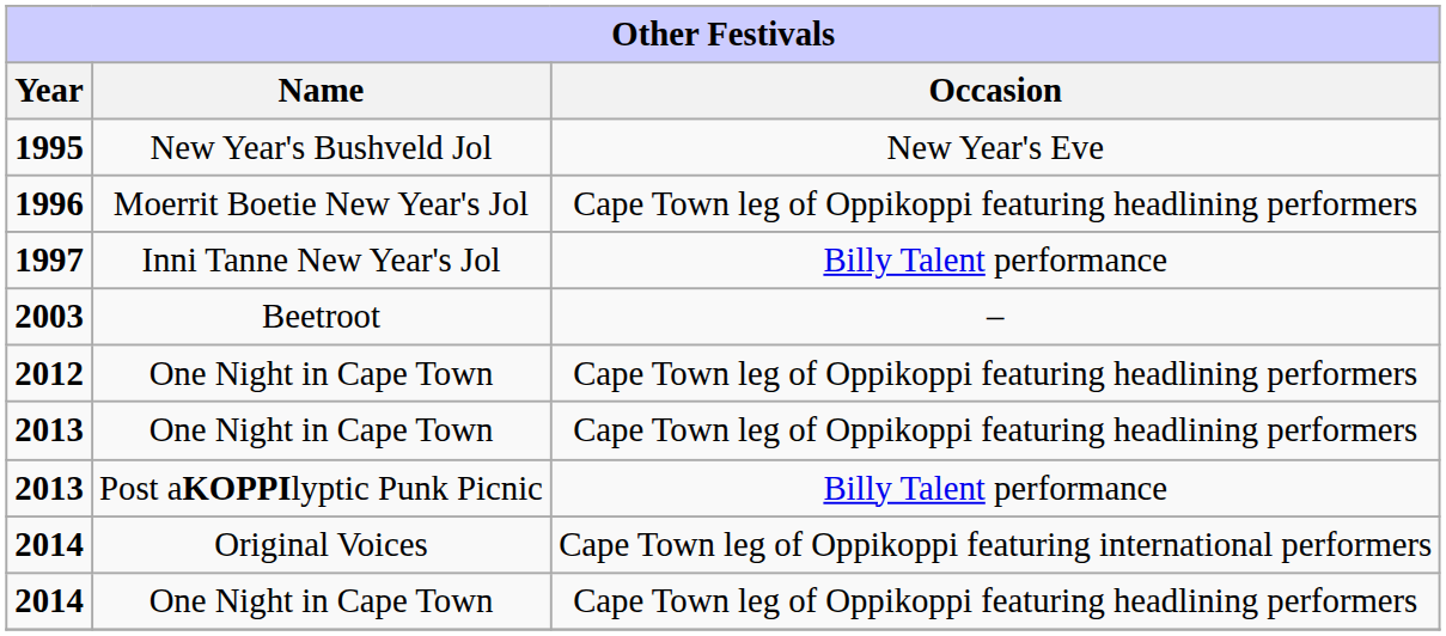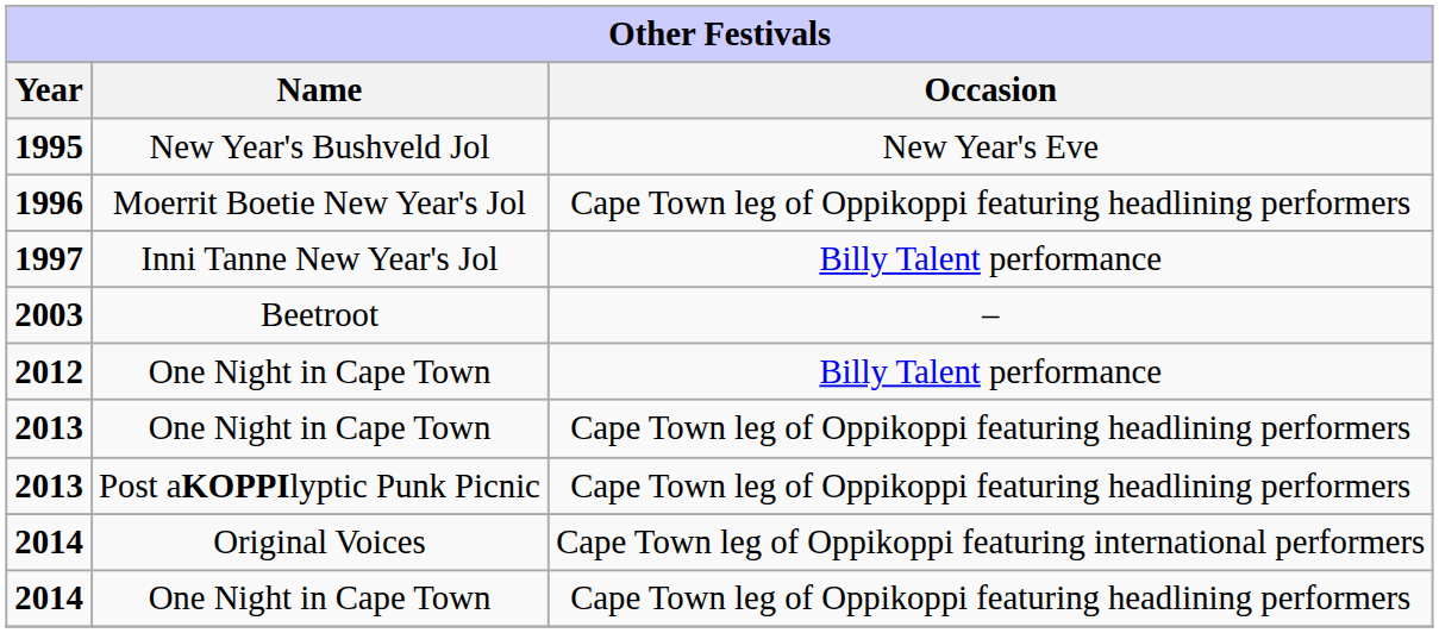2012 | Occasion: Cape Town leg of Oppikoppi featuring headlining performers -> Billy Talent performance
2013 / Post aKOPPIlyptic Punk Picnic | Occasion: Billy Talent performance -> Cape Town leg of Oppikoppi featuring headlining performers
